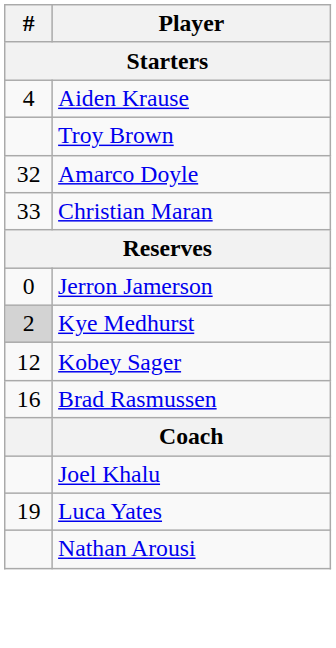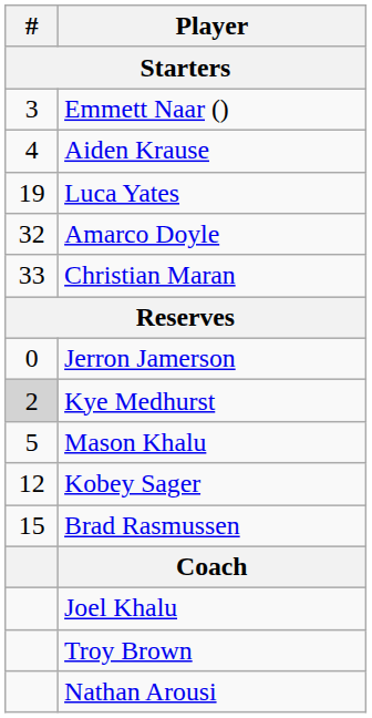+ row: 3 | Emmett Naar ()
rows swapped: Luca Yates <-> Troy Brown
+ row: 5 | Mason Khalu
Brad Rasmussen | #: 16 -> 15
